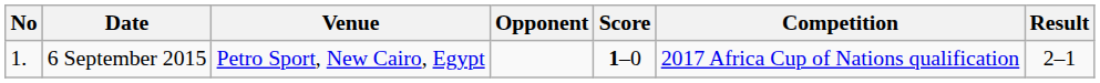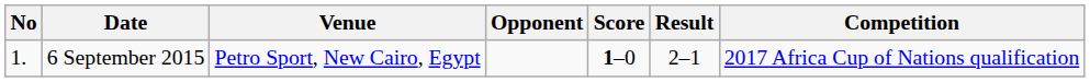columns swapped: Result <-> Competition
